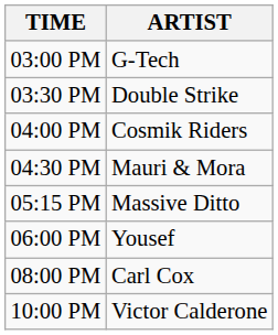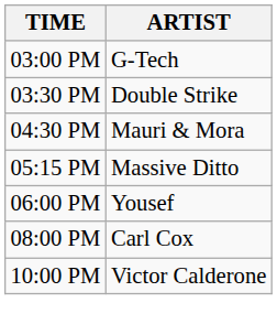- row: 04:00 PM | Cosmik Riders
